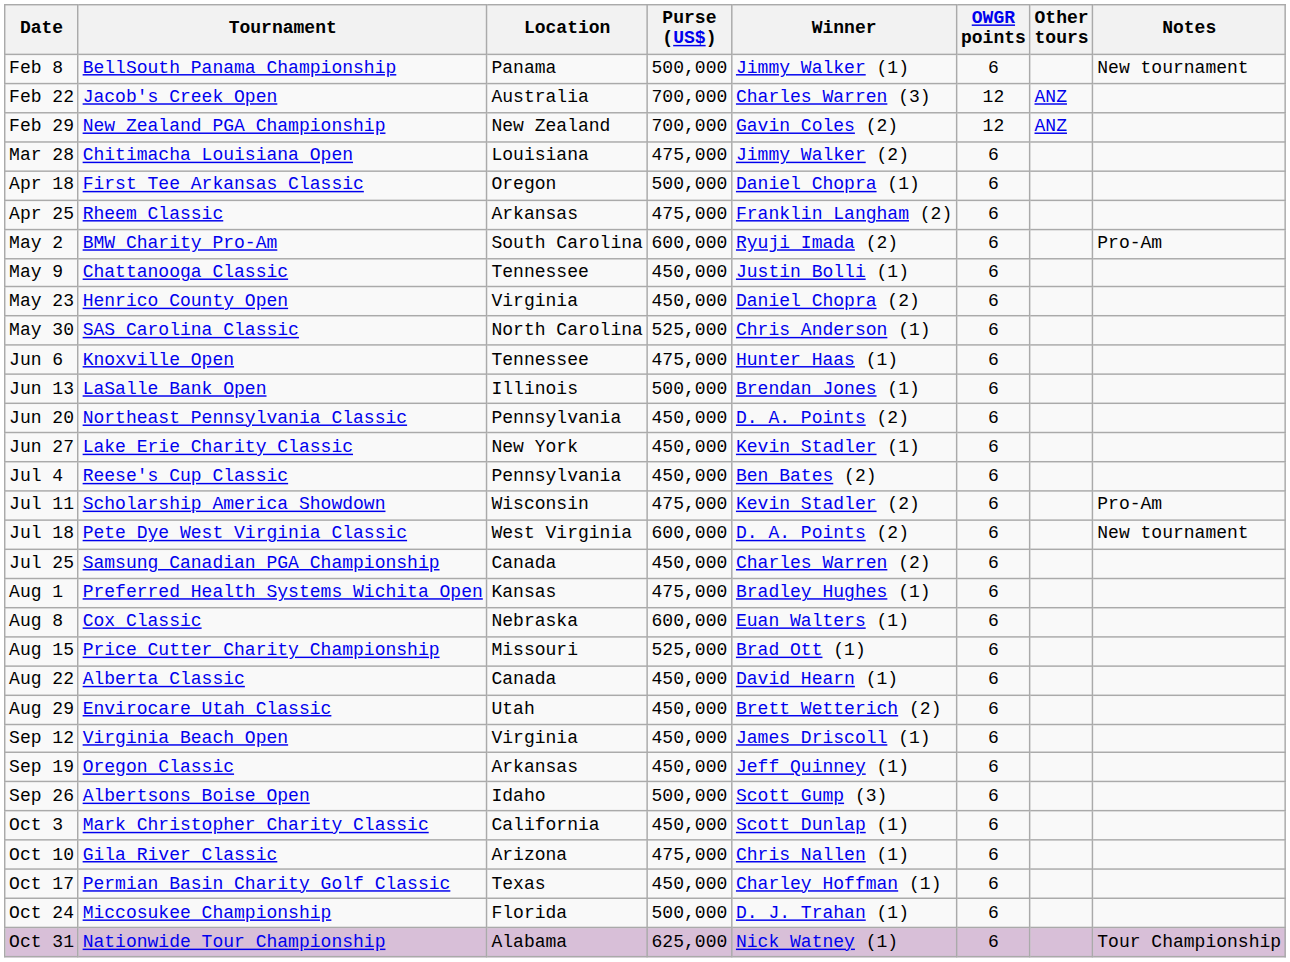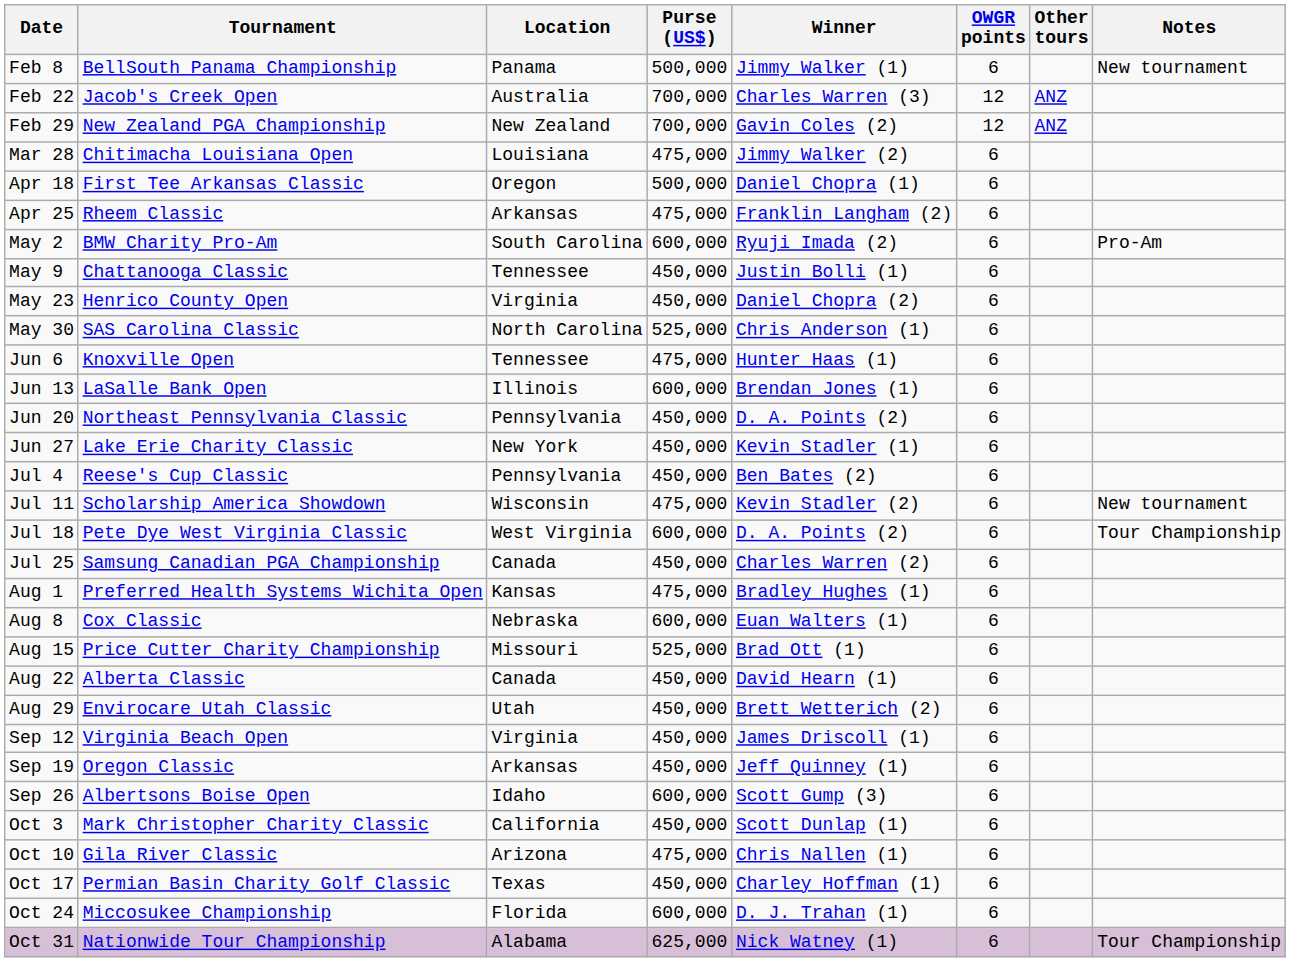Jun 13 | Purse (US$): 500,000 -> 600,000
Jul 11 | Notes: Pro-Am -> New tournament
Jul 18 | Notes: New tournament -> Tour Championship
Sep 26 | Purse (US$): 500,000 -> 600,000
Oct 24 | Purse (US$): 500,000 -> 600,000
